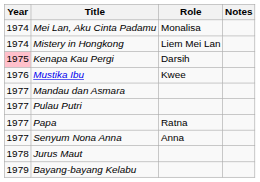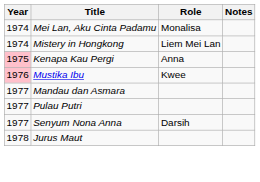Kenapa Kau Pergi | Role: Darsih -> Anna
Mustika Ibu | Year: no background -> pink background
- row: 1977 | Papa | Ratna
Senyum Nona Anna | Role: Anna -> Darsih
- row: 1979 | Bayang-bayang Kelabu
